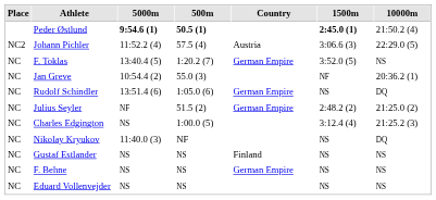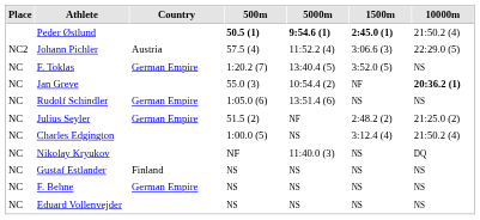columns swapped: Country <-> 5000m
Jan Greve | 10000m: normal -> bold
Rudolf Schindler | 10000m: DQ -> NS
Charles Edgington | 10000m: 21:25.2 (3) -> 21:50.2 (4)
